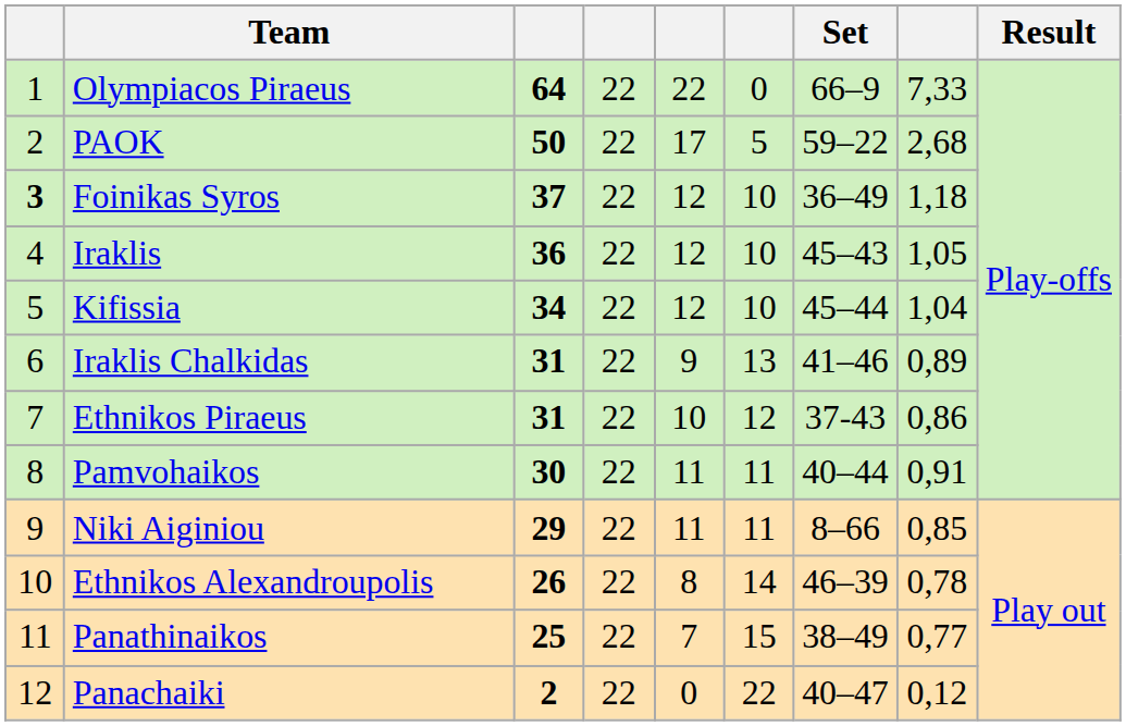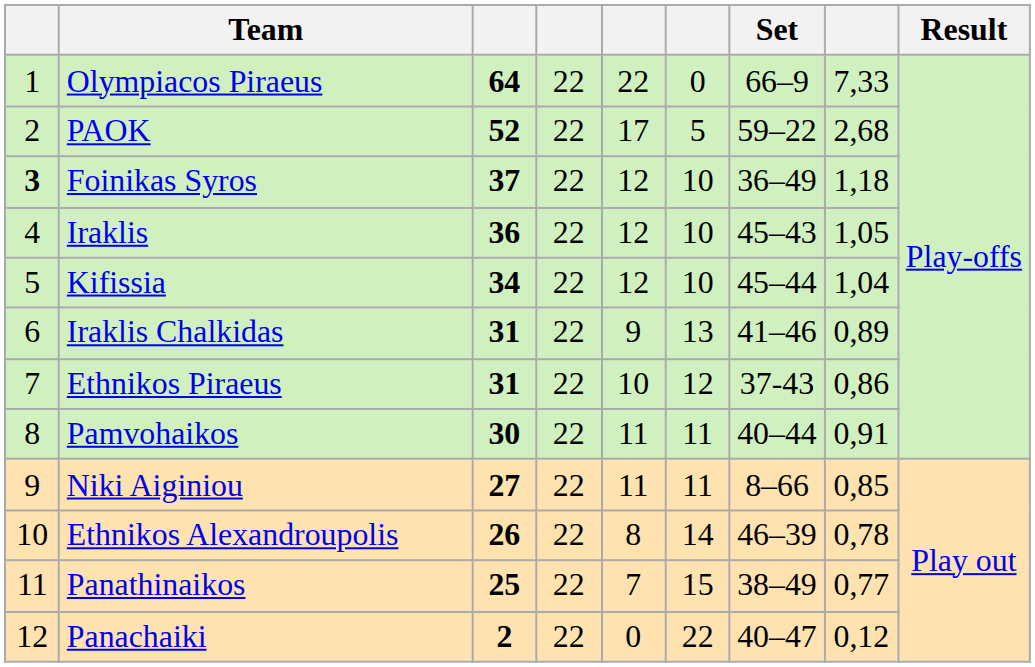PAOK | column 3: 50 -> 52
Niki Aiginiou | column 3: 29 -> 27
